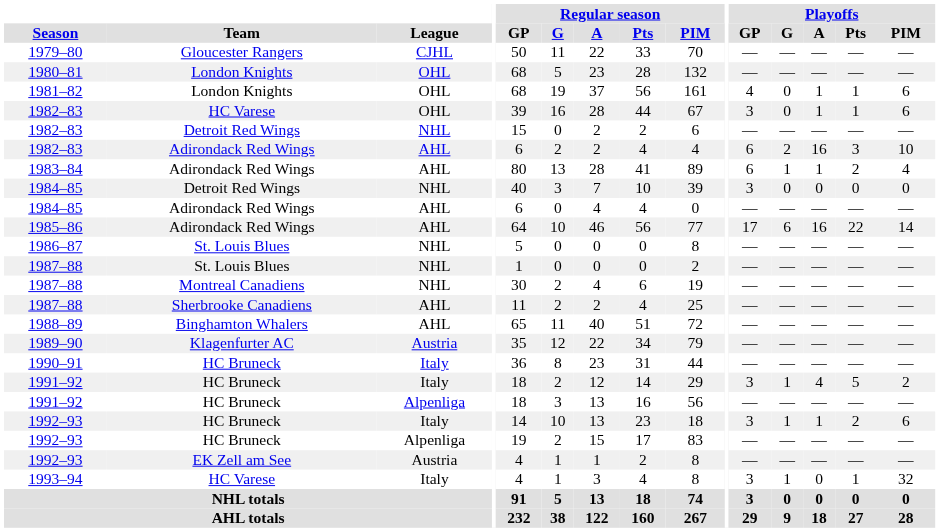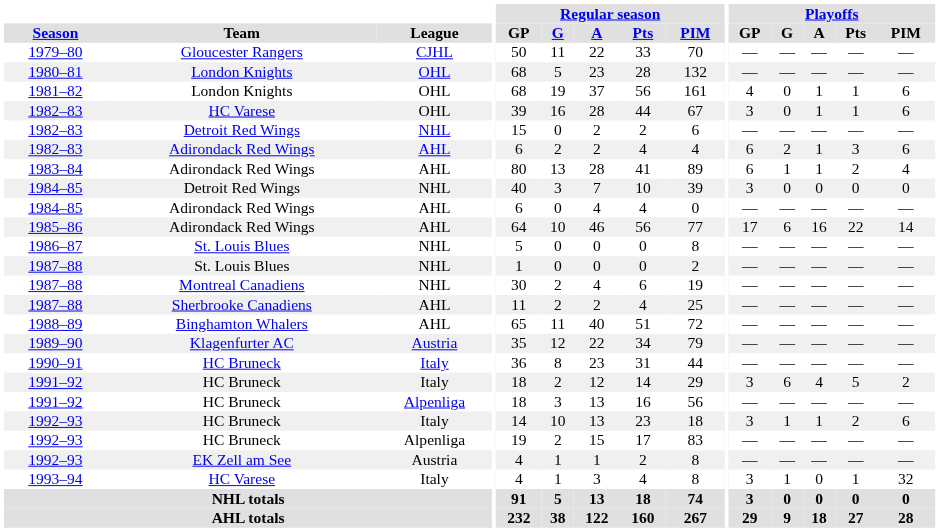1982–83 / AHL | Playoffs / A: 16 -> 1
1982–83 / AHL | Playoffs / PIM: 10 -> 6
1991–92 / Italy | Playoffs / G: 1 -> 6
